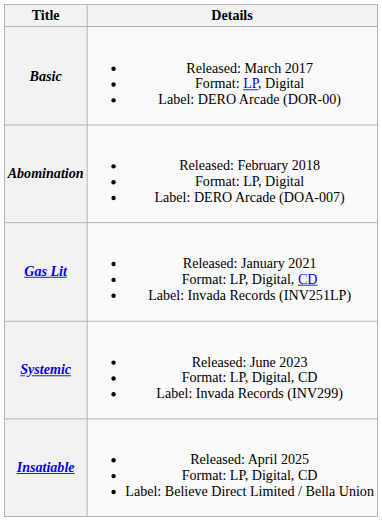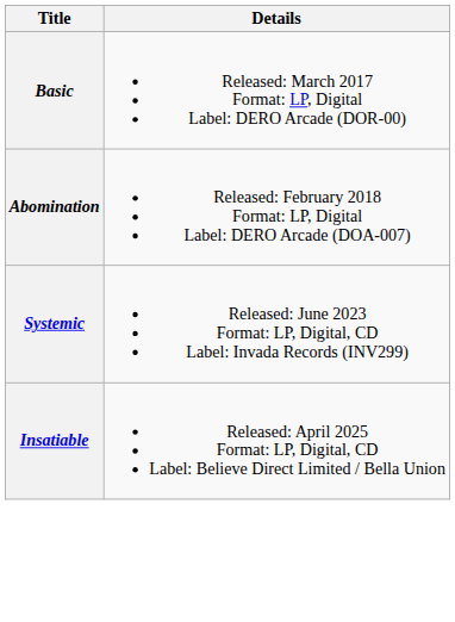- row: Gas Lit | Released: January 2021 Format: LP, Digital, CD Label: Invada Records (INV251LP)
